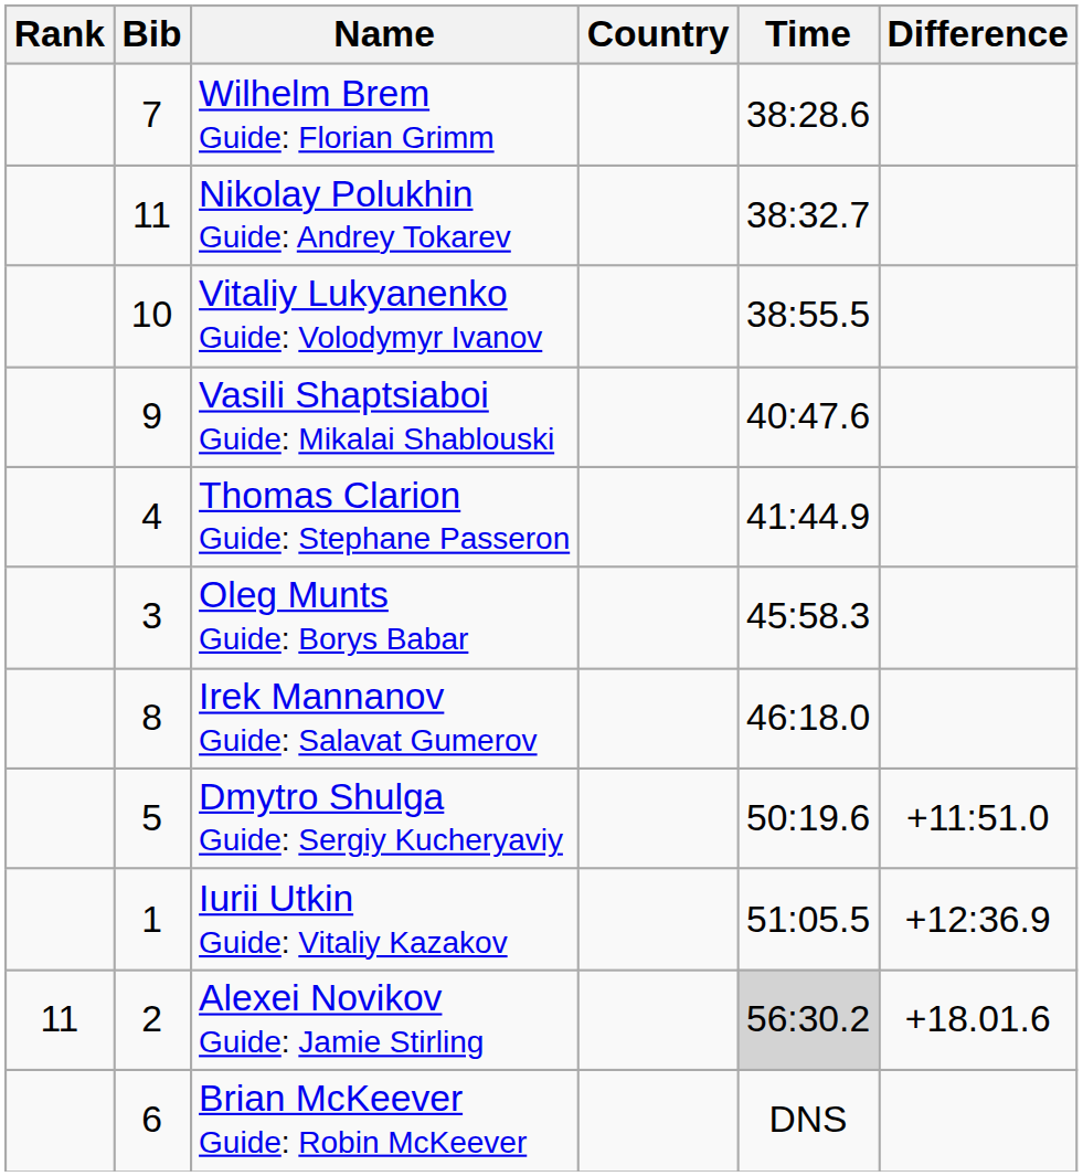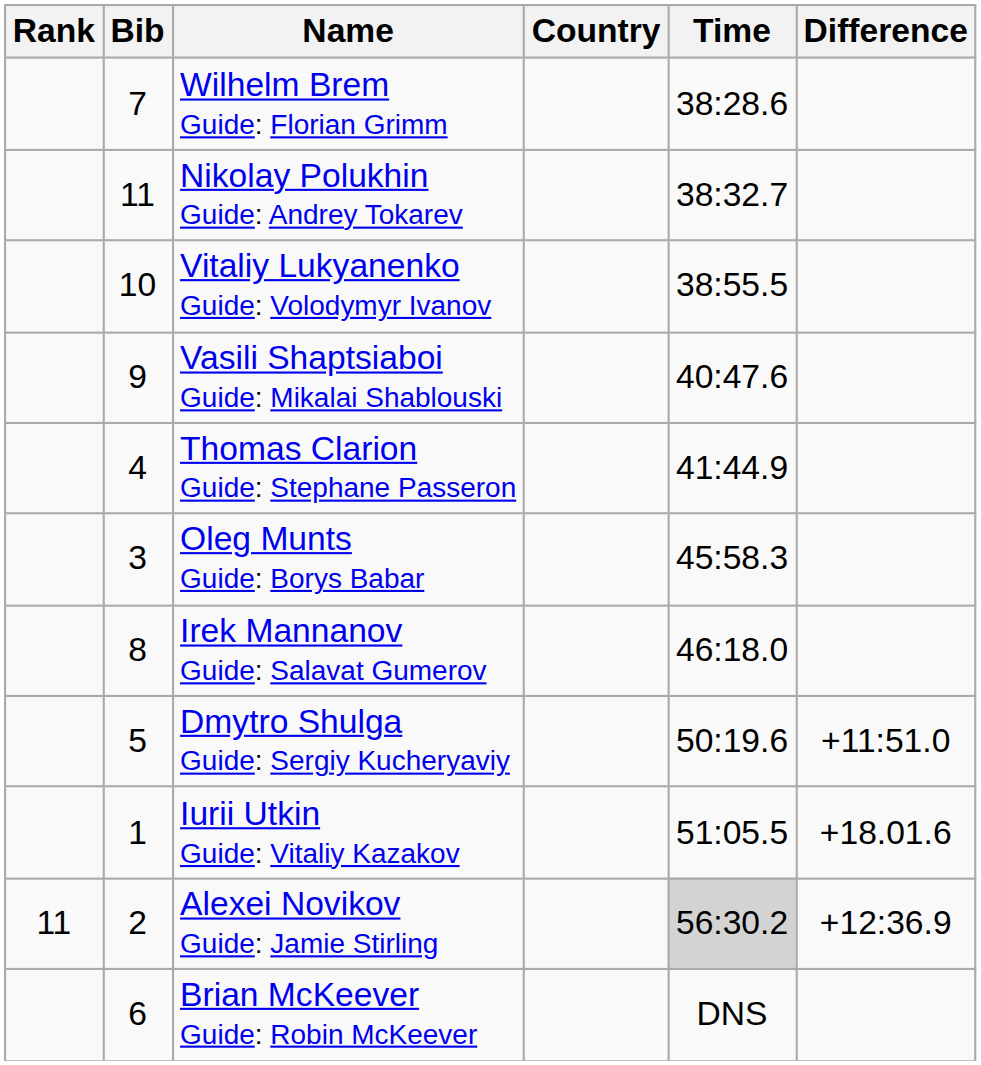Iurii Utkin Guide: Vitaliy Kazakov | Difference: +12:36.9 -> +18.01.6
Alexei Novikov Guide: Jamie Stirling | Difference: +18.01.6 -> +12:36.9
